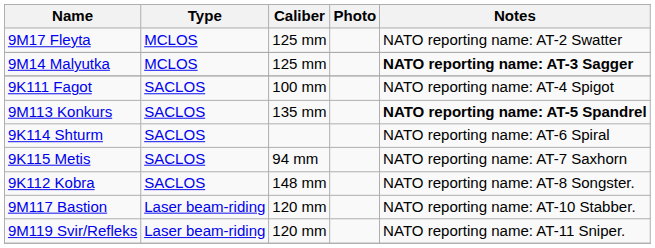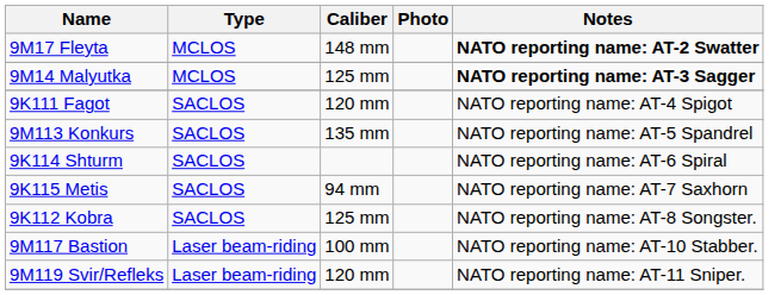9M17 Fleyta | Caliber: 125 mm -> 148 mm
9M17 Fleyta | Notes: normal -> bold
9K111 Fagot | Caliber: 100 mm -> 120 mm
9M113 Konkurs | Notes: bold -> normal
9K112 Kobra | Caliber: 148 mm -> 125 mm
9M117 Bastion | Caliber: 120 mm -> 100 mm
